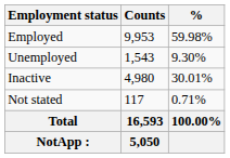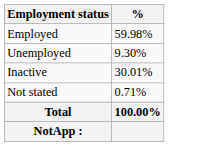- column: Counts | 9,953 | 1,543 | 4,980 | 117 | 16,593 | 5,050
